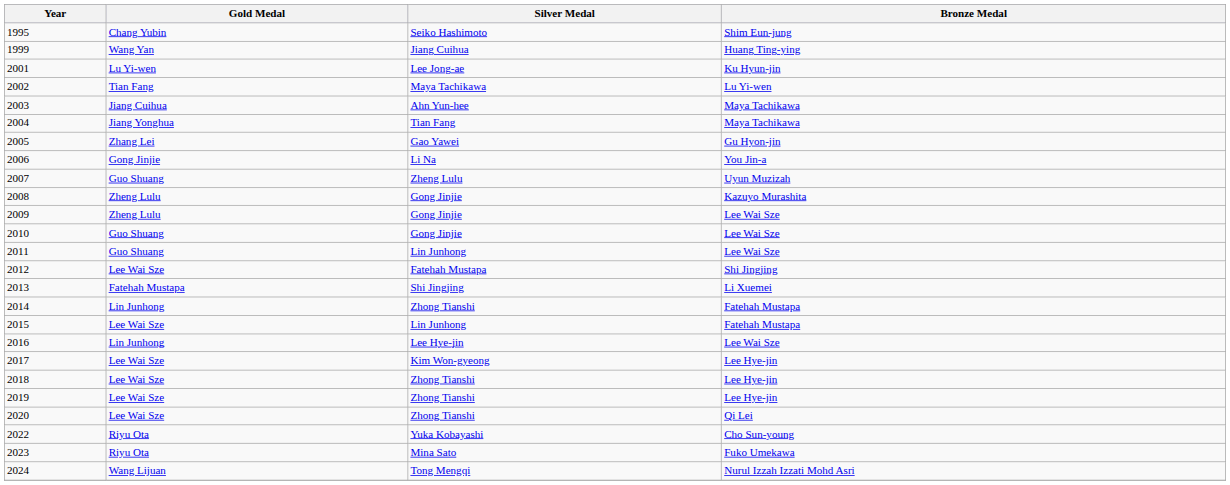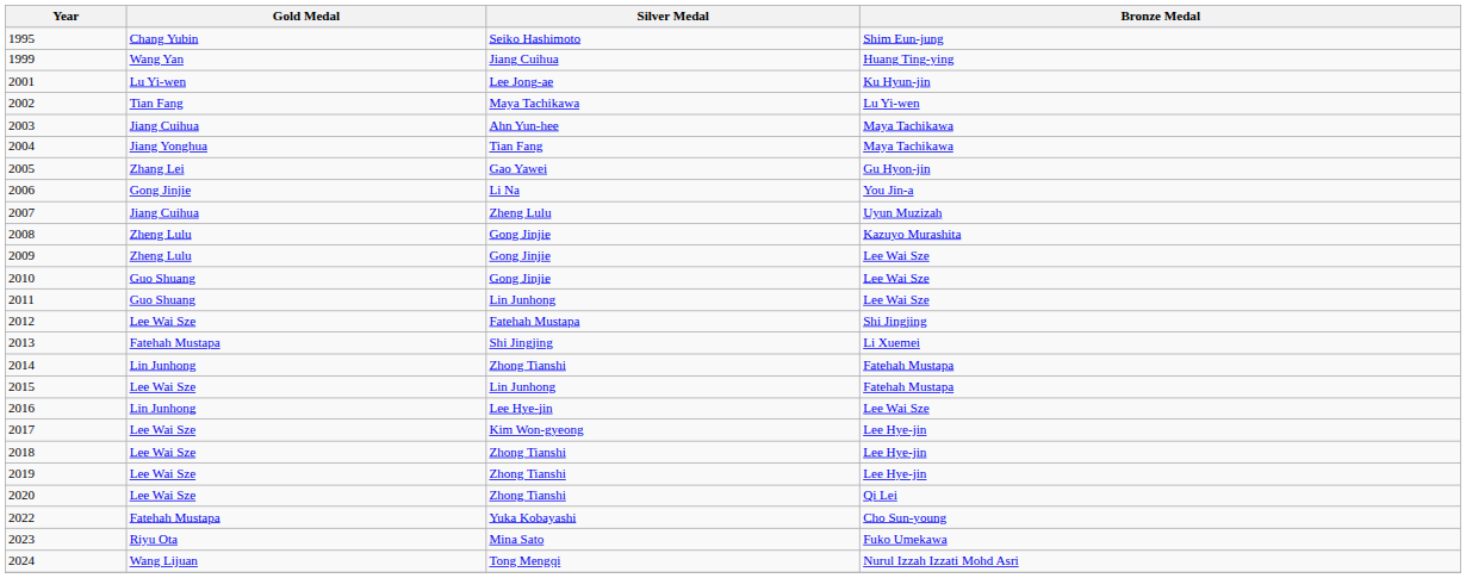2007 | Gold Medal: Guo Shuang -> Jiang Cuihua
2022 | Gold Medal: Riyu Ota -> Fatehah Mustapa
